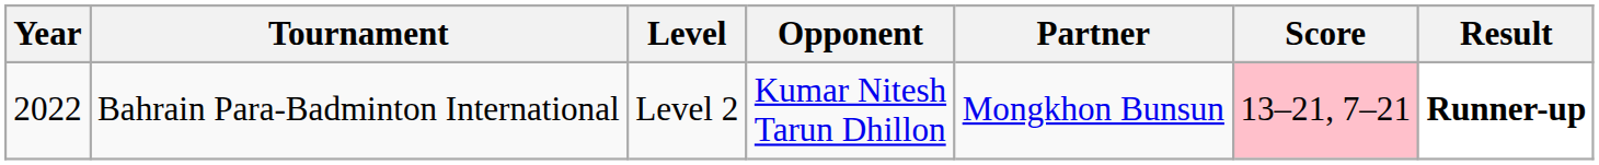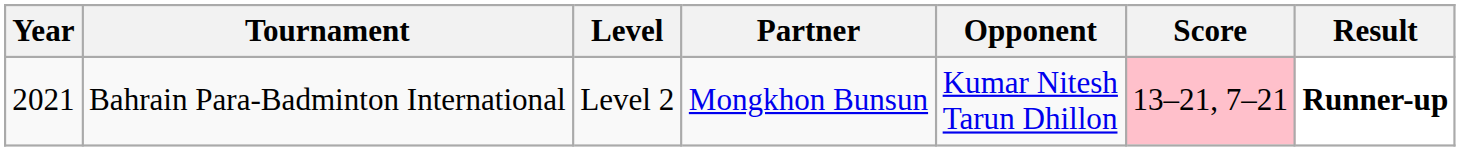columns swapped: Partner <-> Opponent
Bahrain Para-Badminton International | Year: 2022 -> 2021
